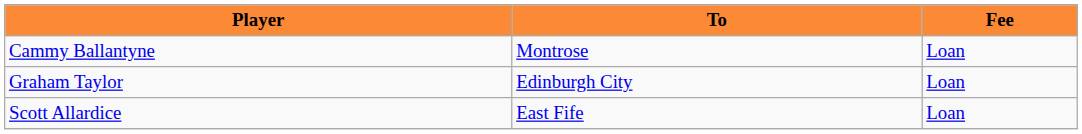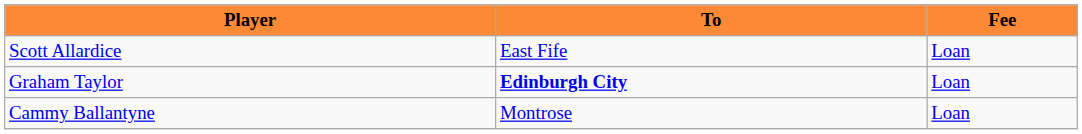rows swapped: Cammy Ballantyne <-> Scott Allardice
Graham Taylor | To: normal -> bold
